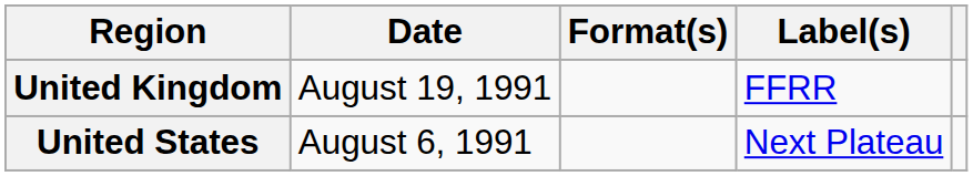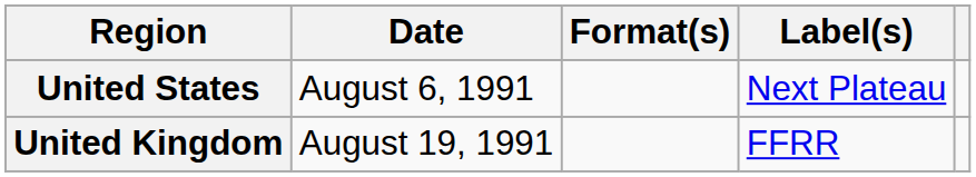rows swapped: United States <-> United Kingdom
